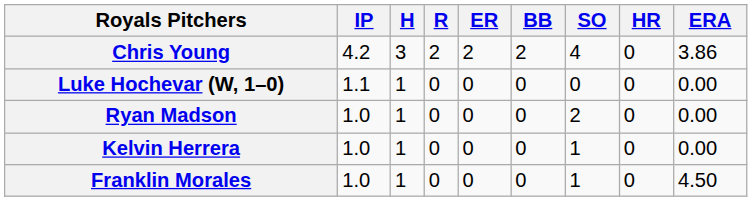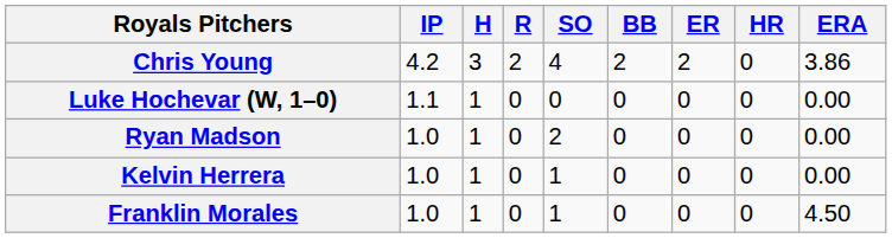columns swapped: ER <-> SO
